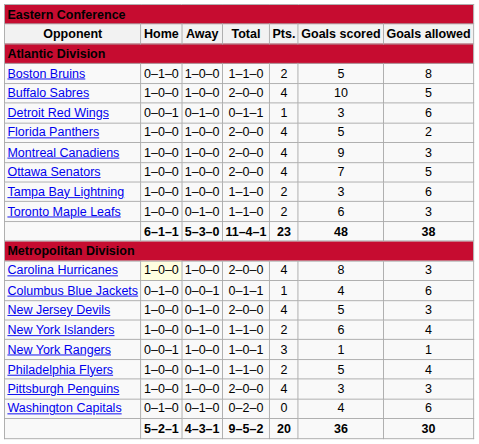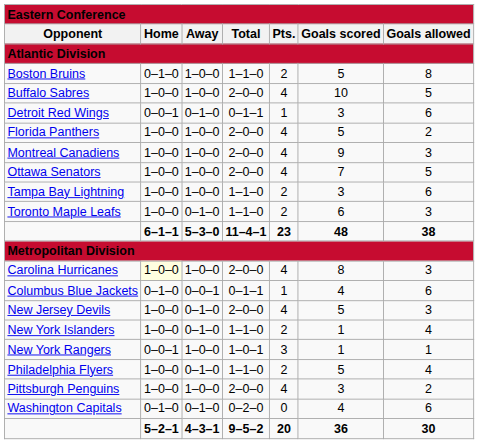New York Islanders | column 6: 6 -> 1
Pittsburgh Penguins | column 7: 3 -> 2
